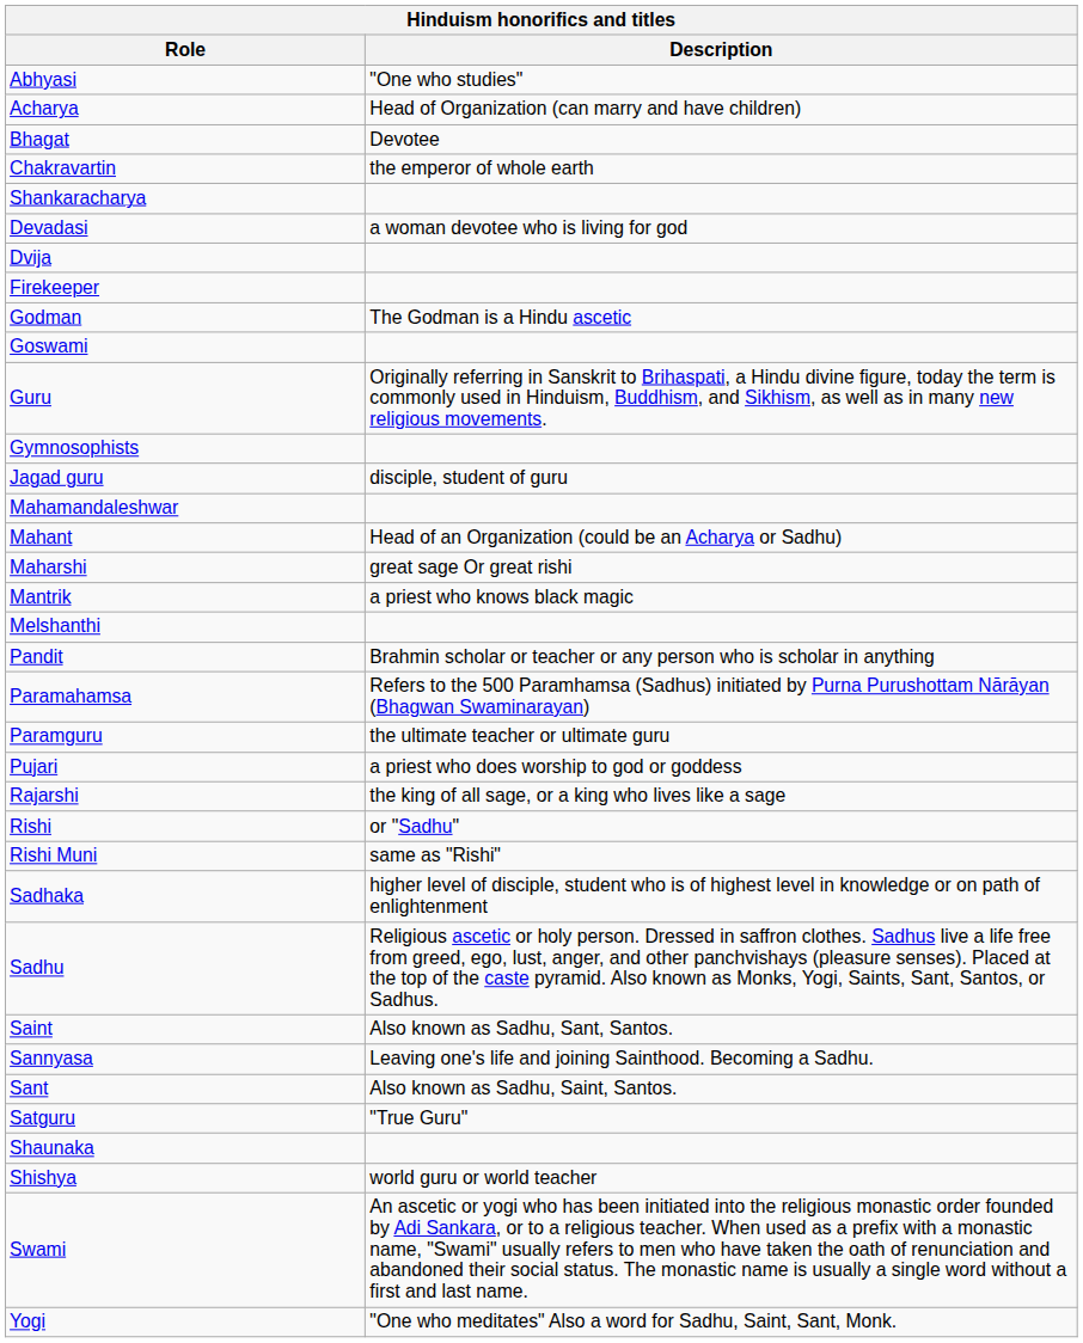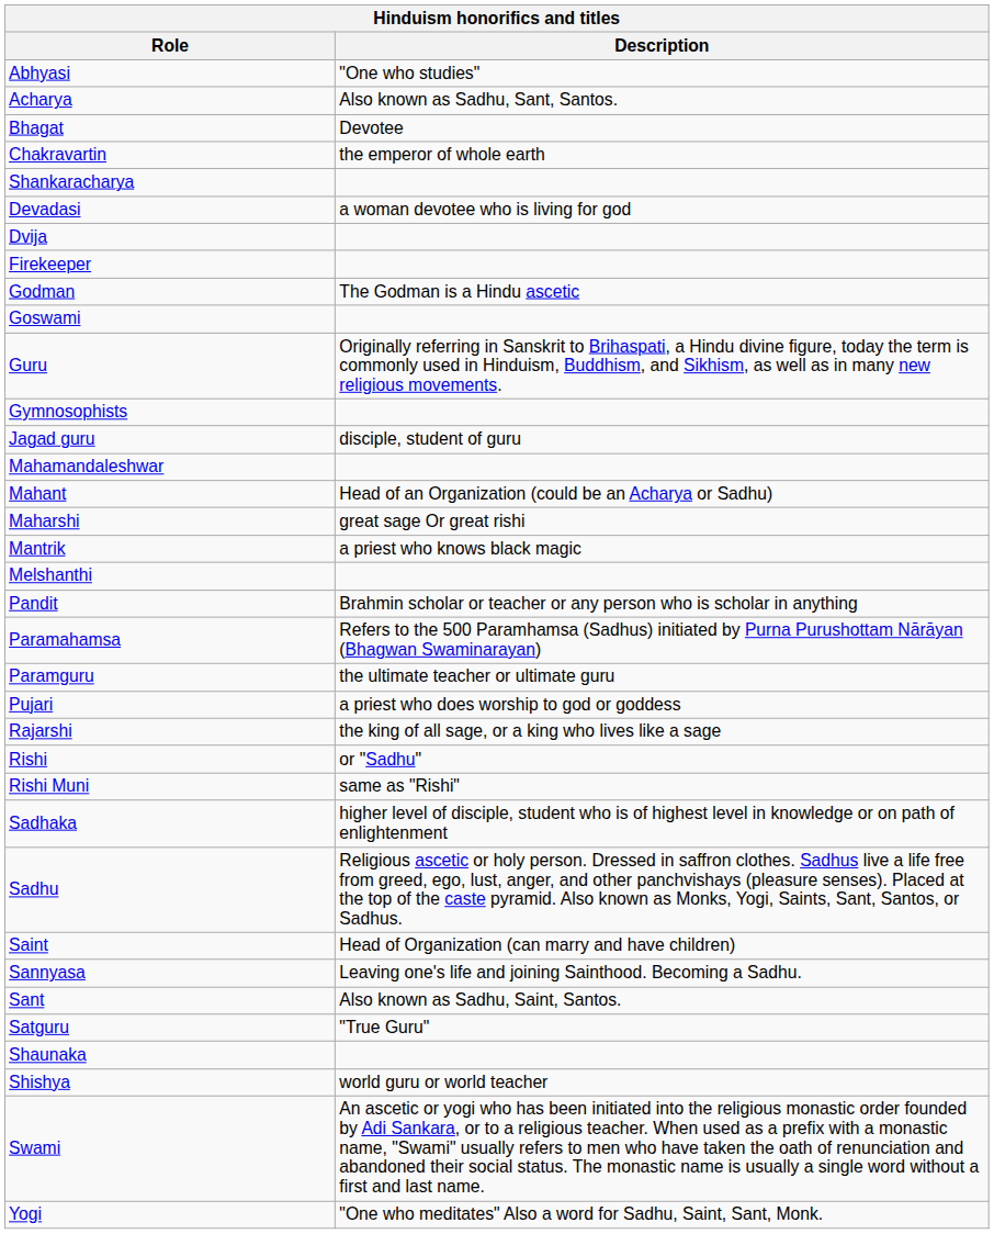Acharya | Description: Head of Organization (can marry and have children) -> Also known as Sadhu, Sant, Santos.
Saint | Description: Also known as Sadhu, Sant, Santos. -> Head of Organization (can marry and have children)
